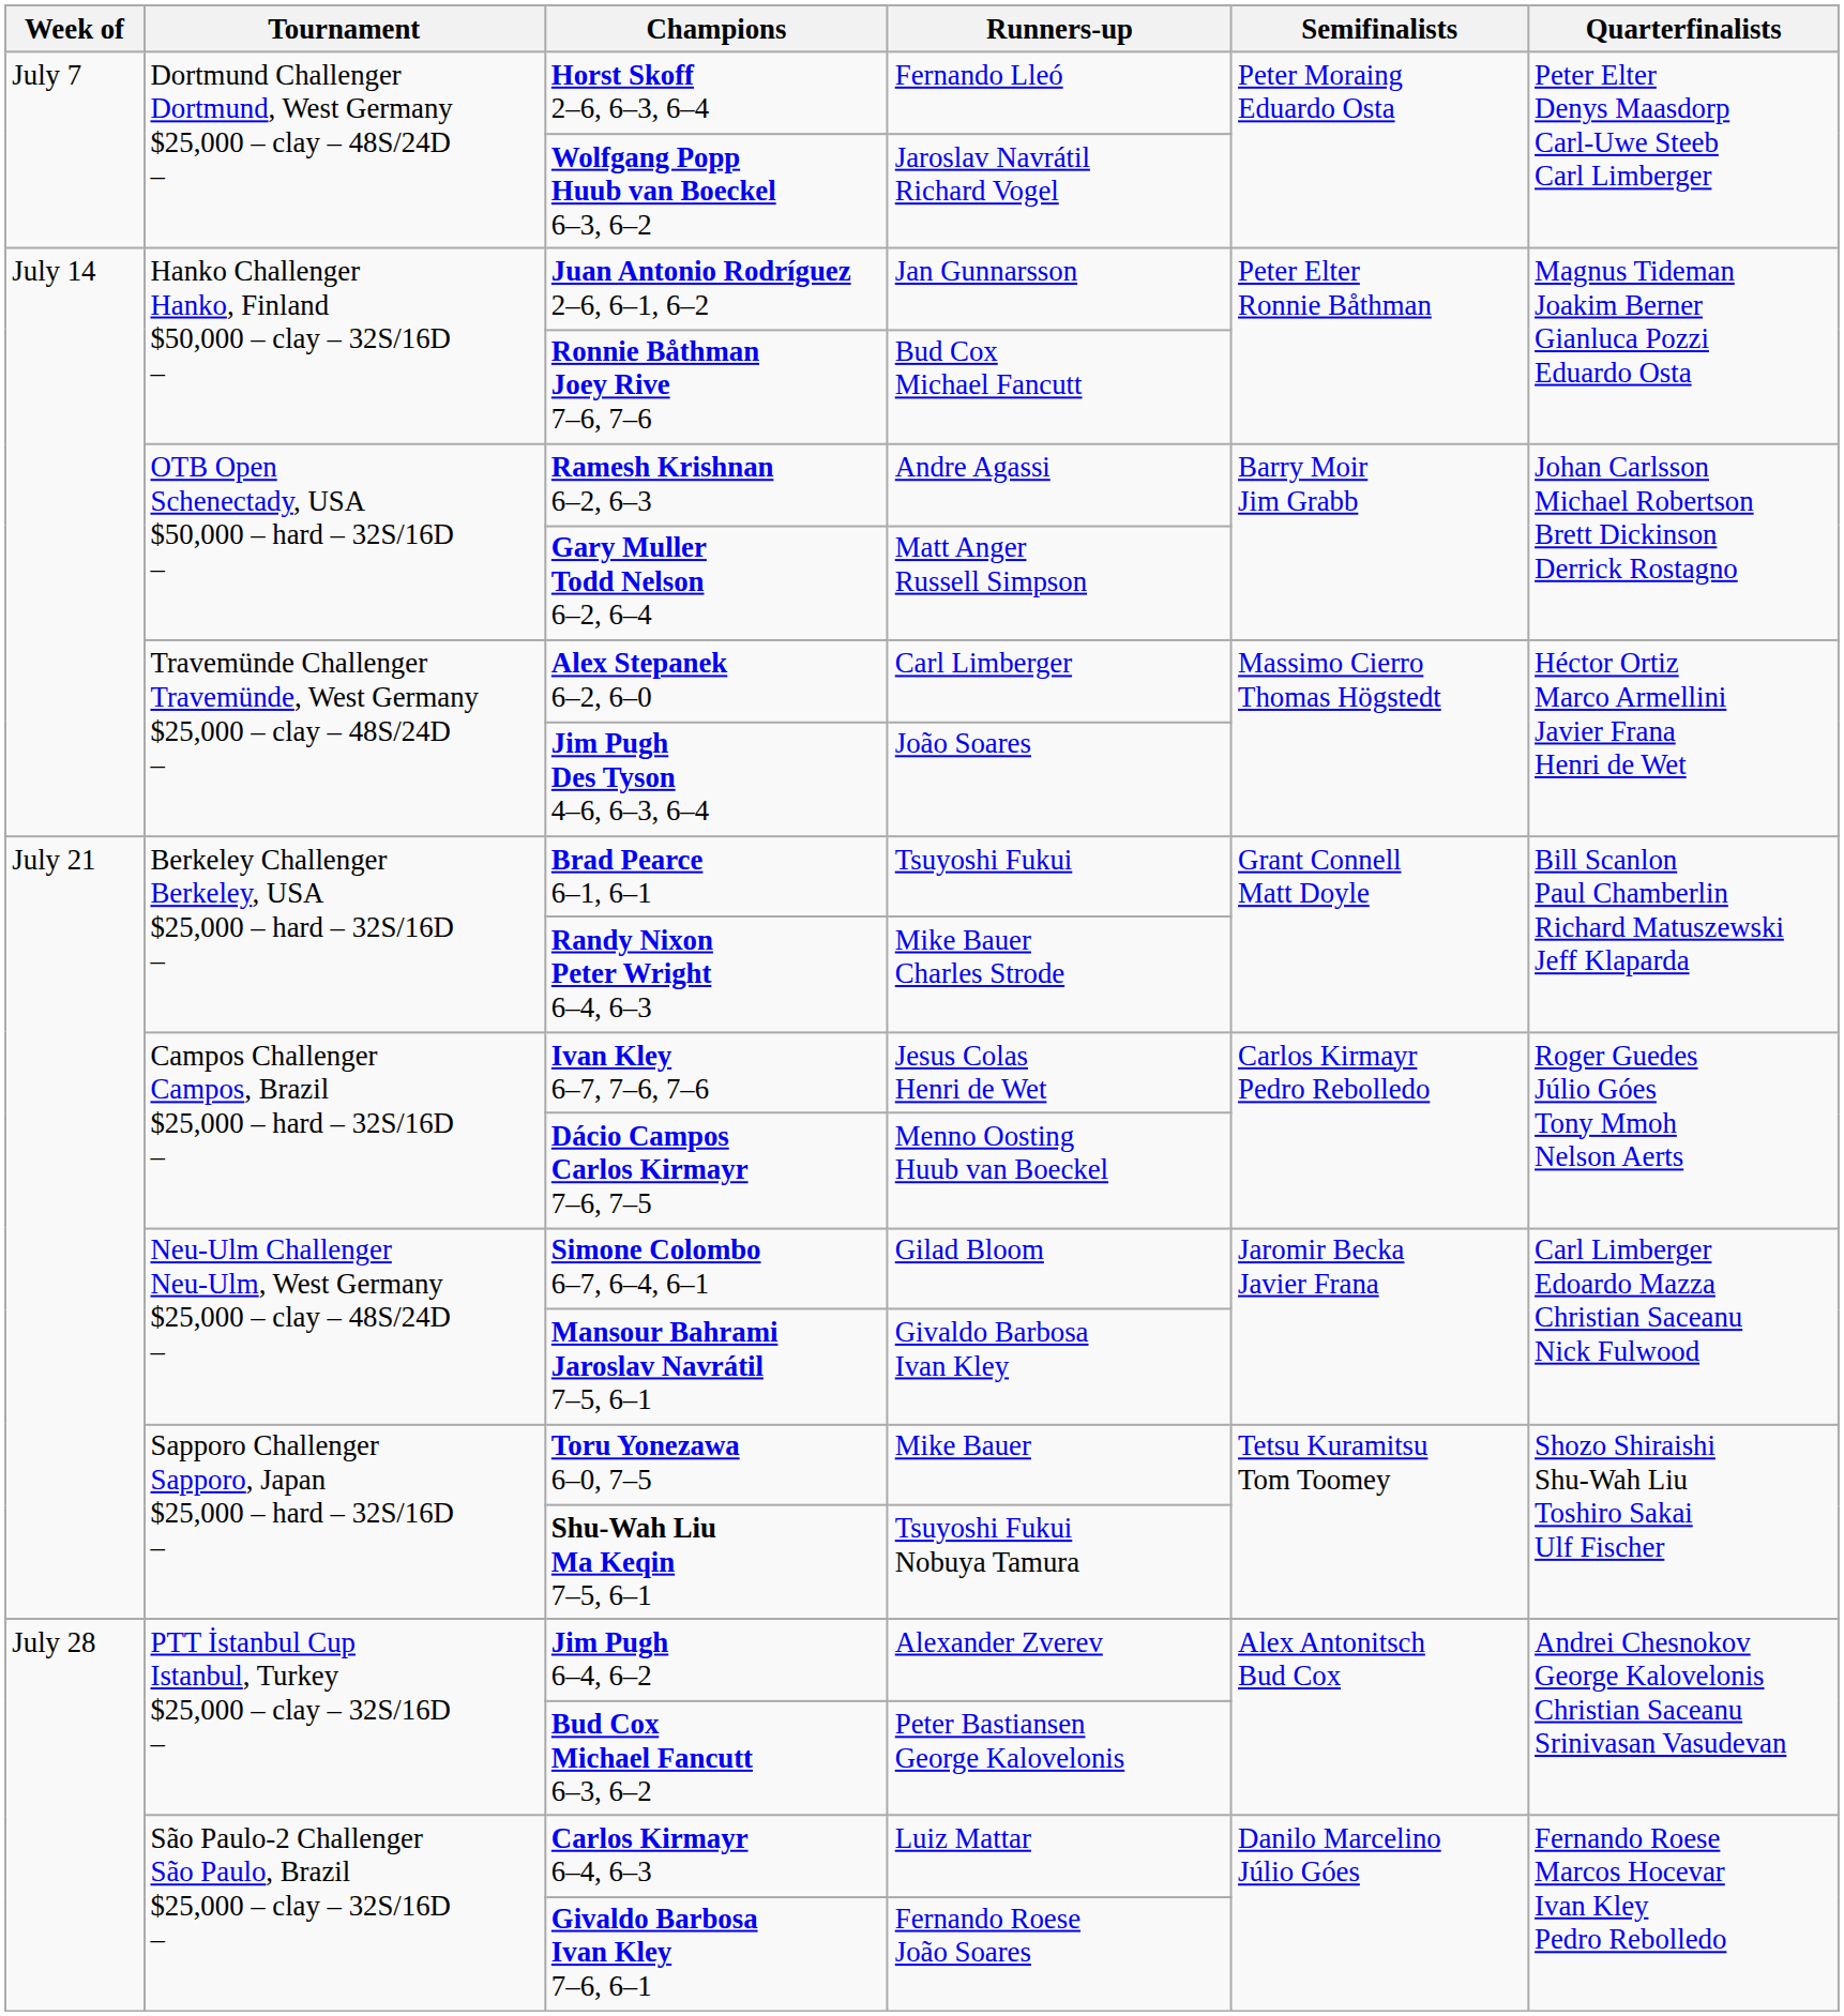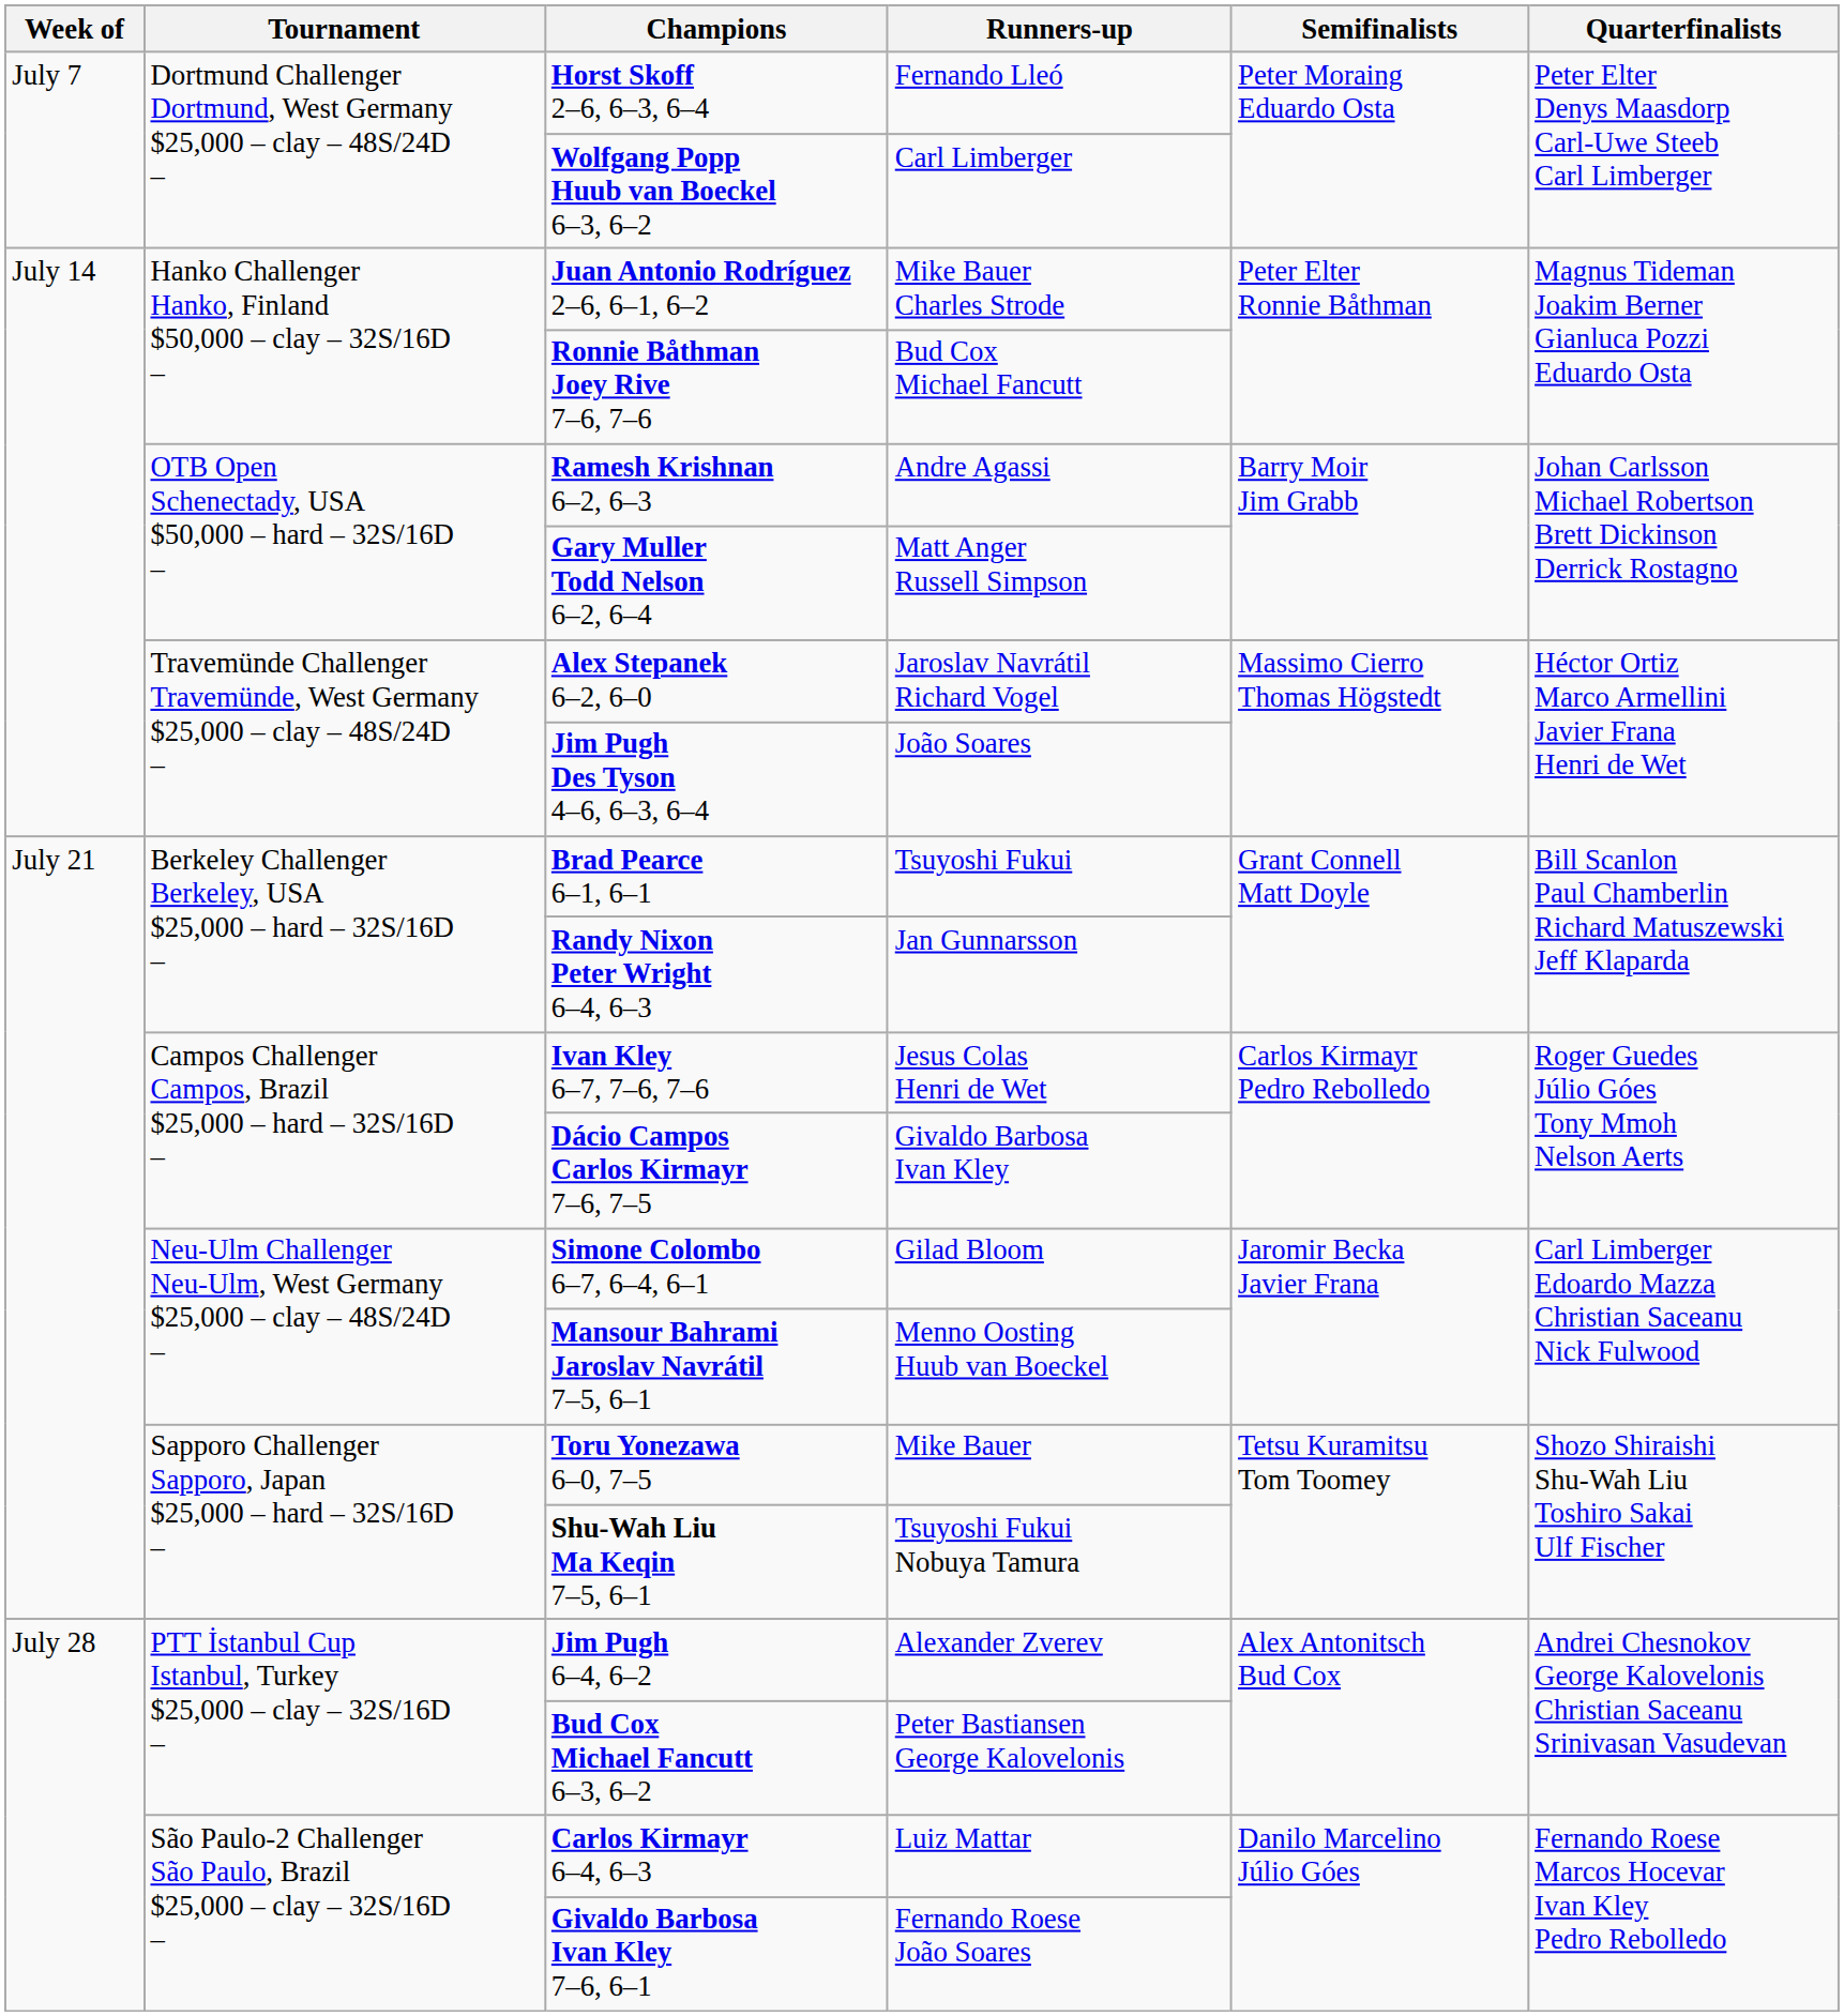Wolfgang Popp Huub van Boeckel 6–3, 6–2 | Runners-up: Jaroslav Navrátil Richard Vogel -> Carl Limberger
Juan Antonio Rodríguez 2–6, 6–1, 6–2 | Runners-up: Jan Gunnarsson -> Mike Bauer Charles Strode
Alex Stepanek 6–2, 6–0 | Runners-up: Carl Limberger -> Jaroslav Navrátil Richard Vogel
Randy Nixon Peter Wright 6–4, 6–3 | Runners-up: Mike Bauer Charles Strode -> Jan Gunnarsson
Dácio Campos Carlos Kirmayr 7–6, 7–5 | Runners-up: Menno Oosting Huub van Boeckel -> Givaldo Barbosa Ivan Kley
Mansour Bahrami Jaroslav Navrátil 7–5, 6–1 | Runners-up: Givaldo Barbosa Ivan Kley -> Menno Oosting Huub van Boeckel
